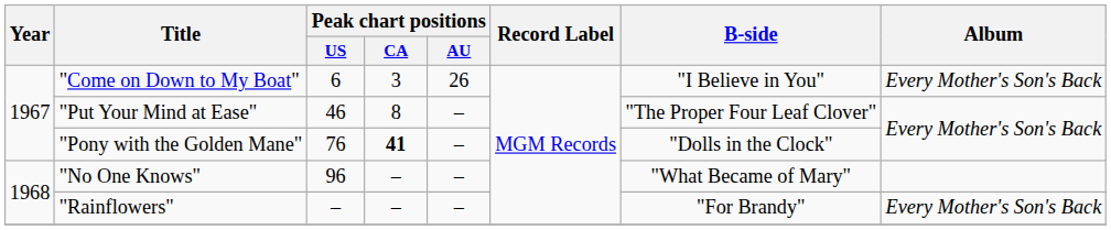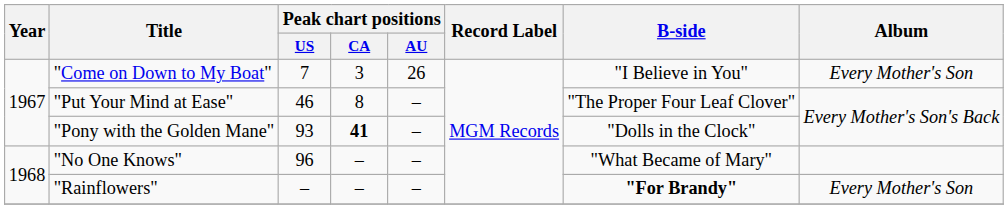"Come on Down to My Boat" | Peak chart positions / US: 6 -> 7
"Come on Down to My Boat" | Album: Every Mother's Son's Back -> Every Mother's Son
"Pony with the Golden Mane" | Peak chart positions / US: 76 -> 93
"Rainflowers" | B-side: normal -> bold
"Rainflowers" | Album: Every Mother's Son's Back -> Every Mother's Son
